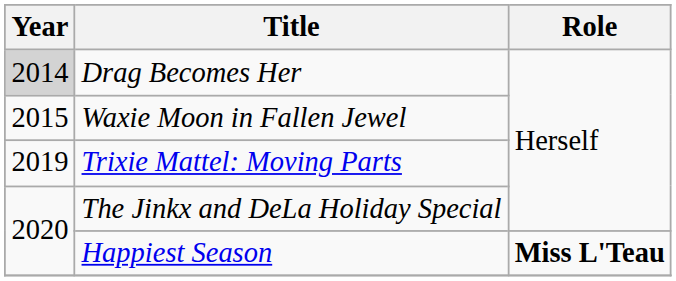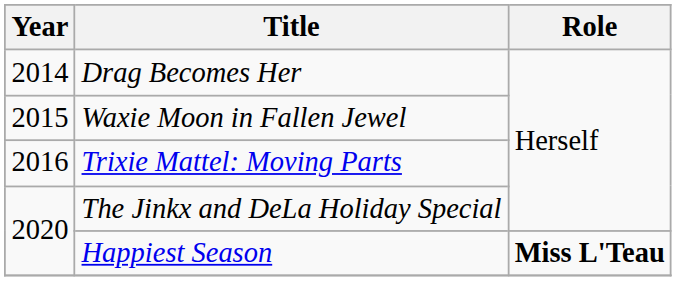Drag Becomes Her | Year: lightgrey background -> no background
Trixie Mattel: Moving Parts | Year: 2019 -> 2016
